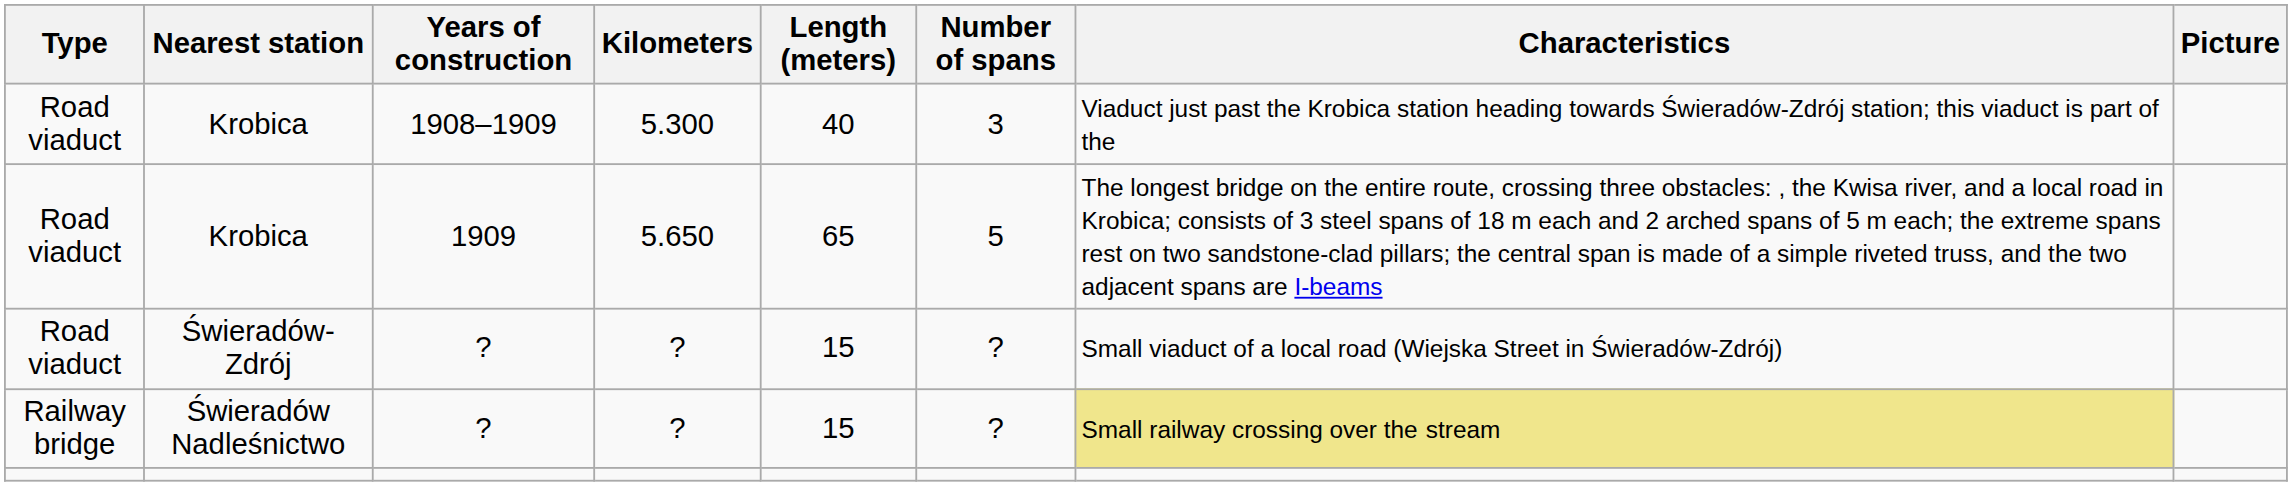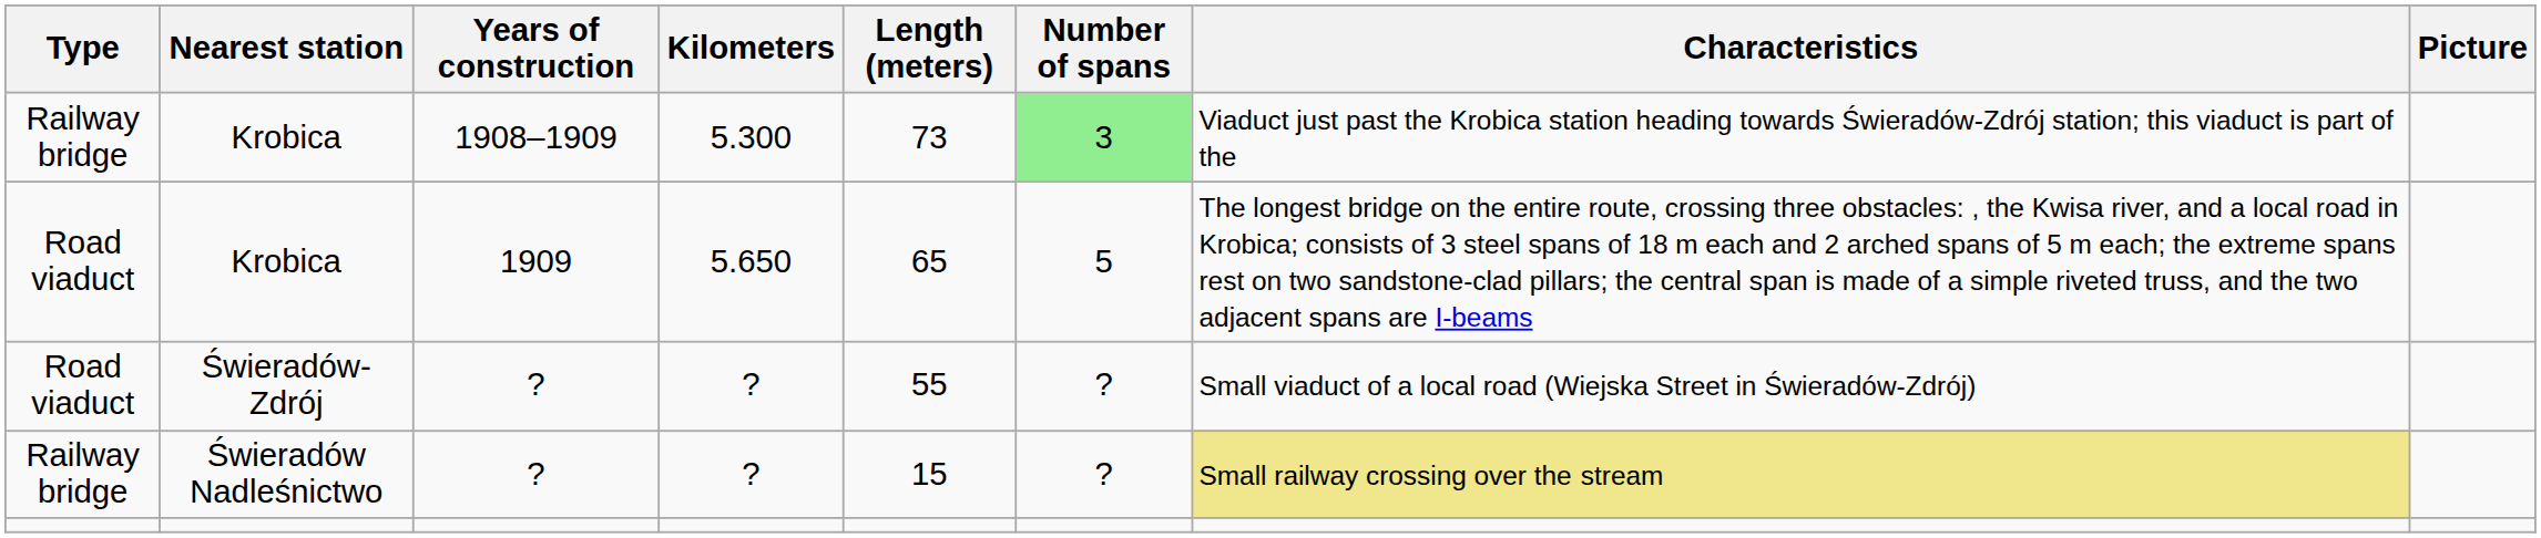Krobica / 1908–1909 | Type: Road viaduct -> Railway bridge
Krobica / 1908–1909 | Length (meters): 40 -> 73
Krobica / 1908–1909 | Number of spans: no background -> lightgreen background
Świeradów-Zdrój | Length (meters): 15 -> 55
